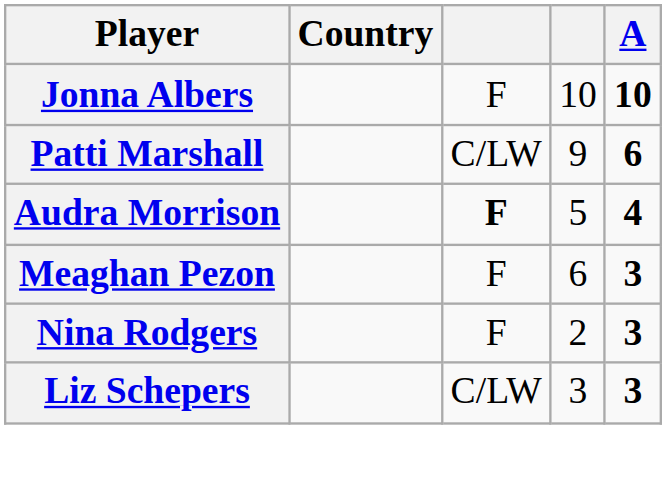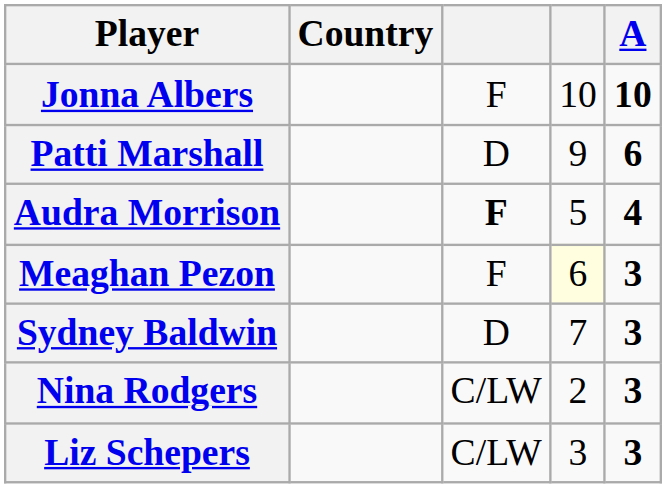Patti Marshall | column 3: C/LW -> D
Meaghan Pezon | column 4: no background -> lightyellow background
+ row: Sydney Baldwin | D | 7 | 3
Nina Rodgers | column 3: F -> C/LW
